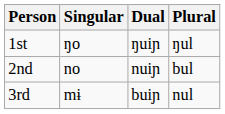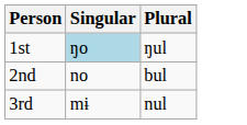- column: Dual | ŋuiɲ | nuiɲ | buiɲ
1st | Singular: no background -> lightblue background
